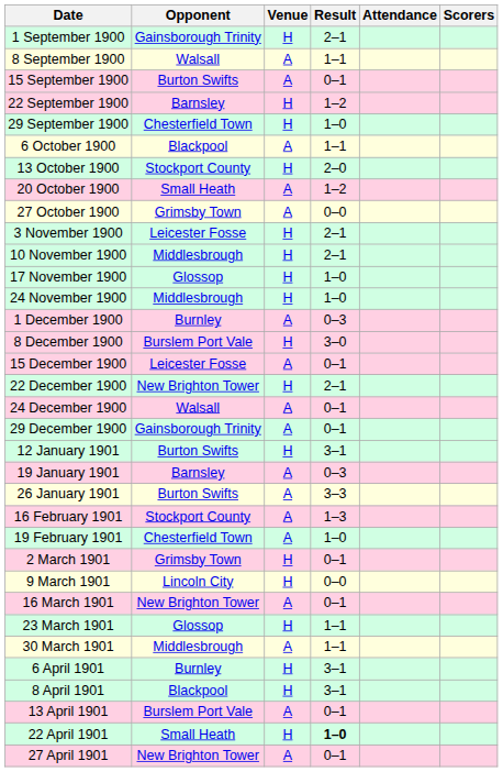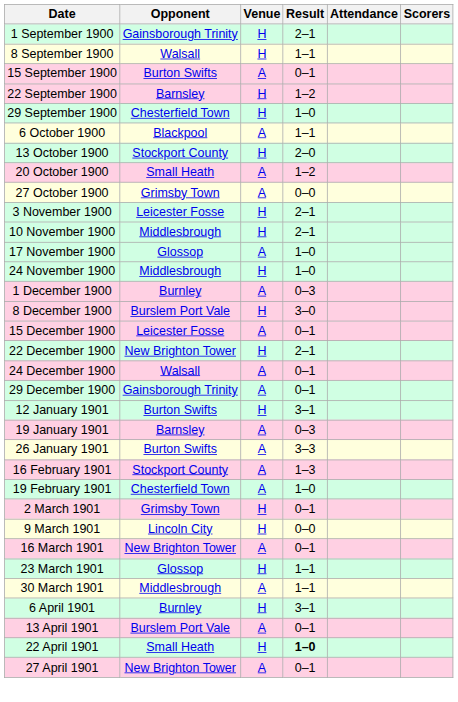8 September 1900 | Venue: A -> H
17 November 1900 | Venue: H -> A
- row: 8 April 1901 | Blackpool | H | 3–1
